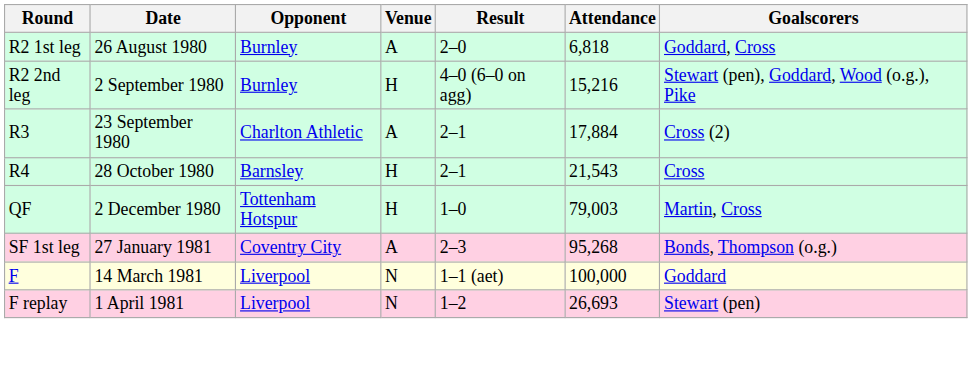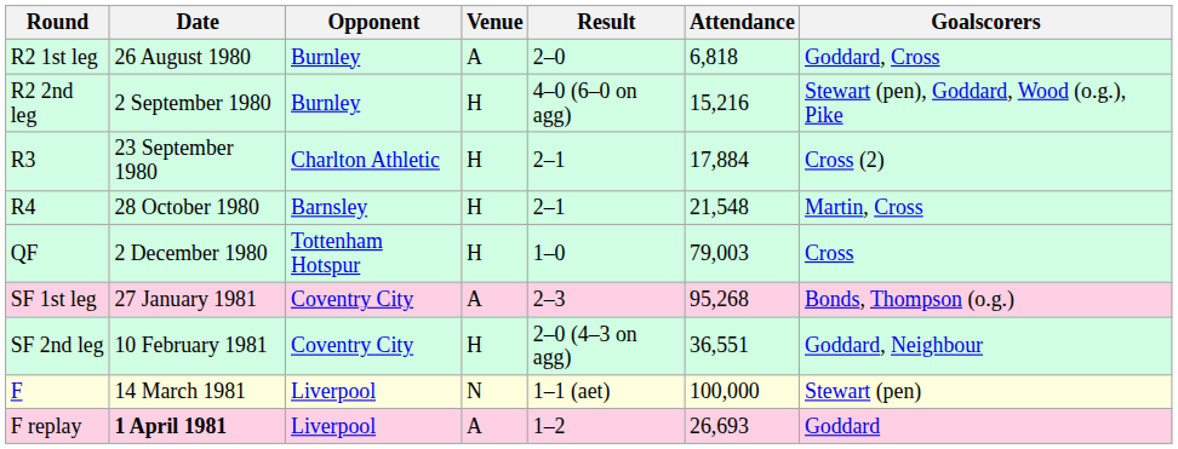R3 | Venue: A -> H
R4 | Attendance: 21,543 -> 21,548
R4 | Goalscorers: Cross -> Martin, Cross
QF | Goalscorers: Martin, Cross -> Cross
+ row: SF 2nd leg | 10 February 1981 | Coventry City | H | 2–0 (4–3 on agg) | 36,551 | Goddard, Neighbour
F | Goalscorers: Goddard -> Stewart (pen)
F replay | Date: normal -> bold
F replay | Venue: N -> A
F replay | Goalscorers: Stewart (pen) -> Goddard
